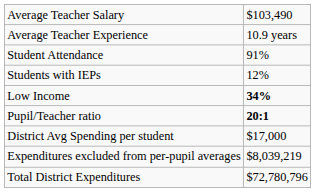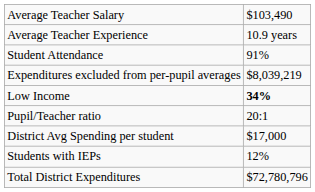rows swapped: Students with IEPs <-> Expenditures excluded from per-pupil averages
Pupil/Teacher ratio | column 2: bold -> normal
